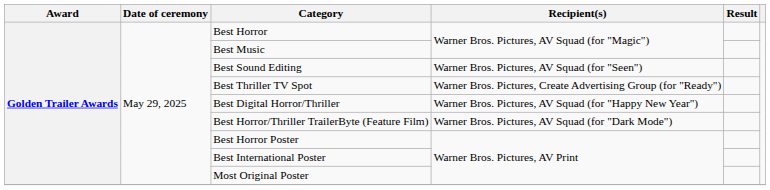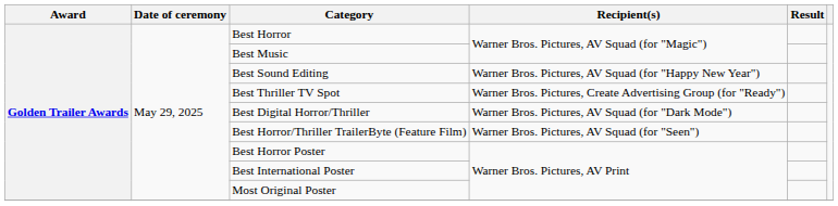Best Sound Editing | Recipient(s): Warner Bros. Pictures, AV Squad (for "Seen") -> Warner Bros. Pictures, AV Squad (for "Happy New Year")
Best Digital Horror/Thriller | Recipient(s): Warner Bros. Pictures, AV Squad (for "Happy New Year") -> Warner Bros. Pictures, AV Squad (for "Dark Mode")
Best Horror/Thriller TrailerByte (Feature Film) | Recipient(s): Warner Bros. Pictures, AV Squad (for "Dark Mode") -> Warner Bros. Pictures, AV Squad (for "Seen")
